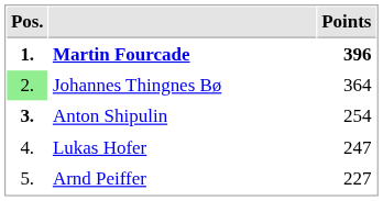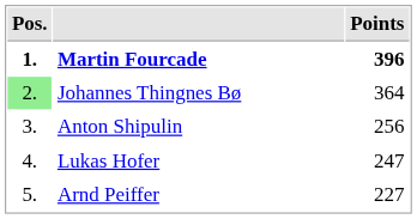Anton Shipulin | Pos.: bold -> normal
Anton Shipulin | Points: 254 -> 256
